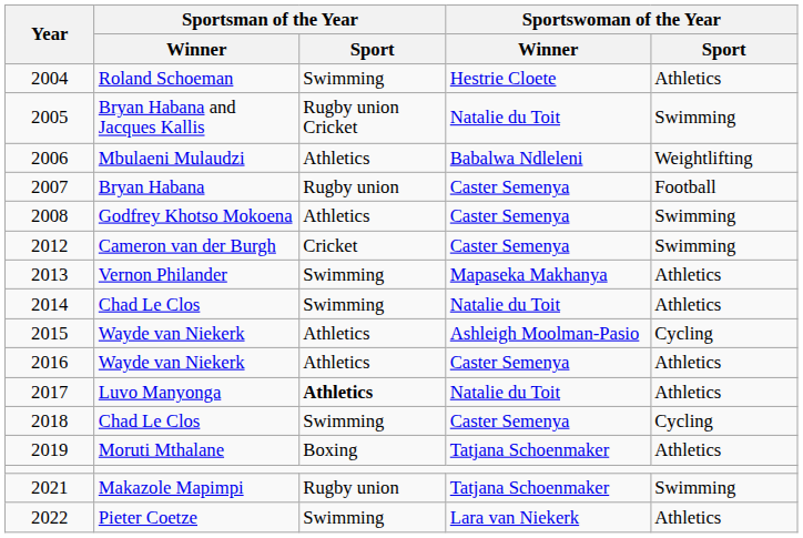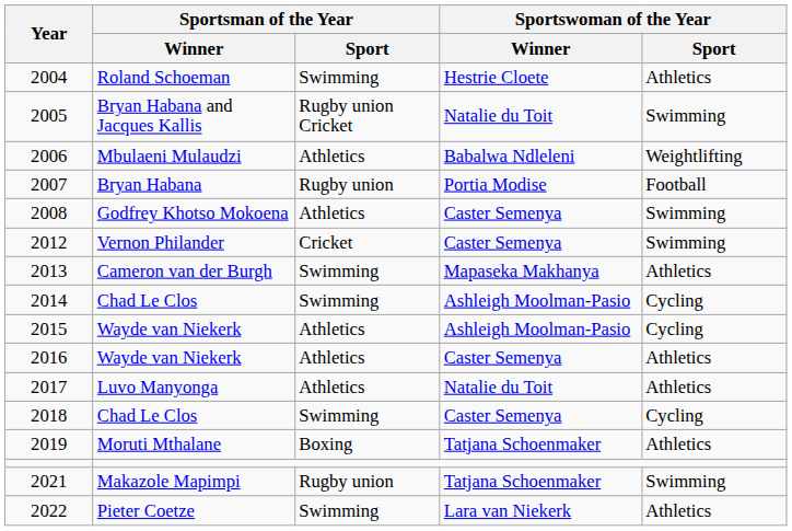2007 | Sportswoman of the Year / Winner: Caster Semenya -> Portia Modise
2012 | Sportsman of the Year / Winner: Cameron van der Burgh -> Vernon Philander
2013 | Sportsman of the Year / Winner: Vernon Philander -> Cameron van der Burgh
2014 | Sportswoman of the Year / Winner: Natalie du Toit -> Ashleigh Moolman-Pasio
2014 | Sportswoman of the Year / Sport: Athletics -> Cycling
2017 | Sportsman of the Year / Sport: bold -> normal
